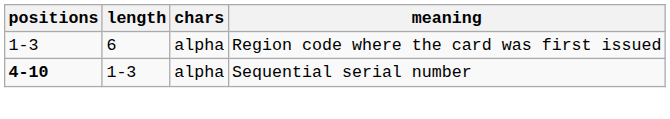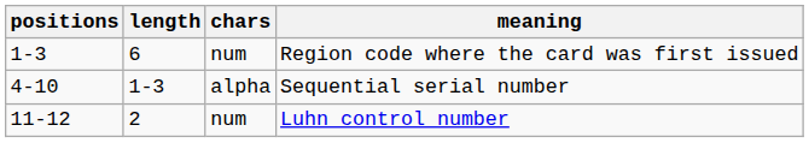Region code where the card was first issued | chars: alpha -> num
Sequential serial number | positions: bold -> normal
+ row: 11-12 | 2 | num | Luhn control number
